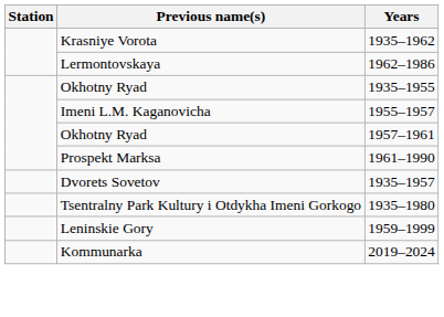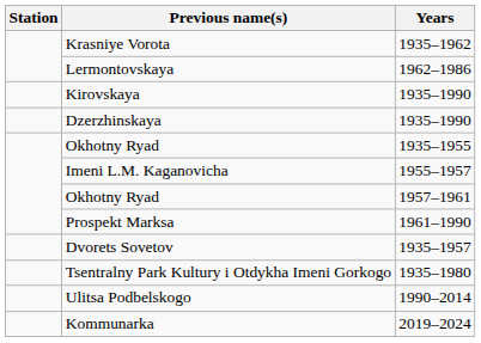+ row: Kirovskaya | 1935–1990
+ row: Dzerzhinskaya | 1935–1990
- row: Leninskie Gory | 1959–1999
+ row: Ulitsa Podbelskogo | 1990–2014
